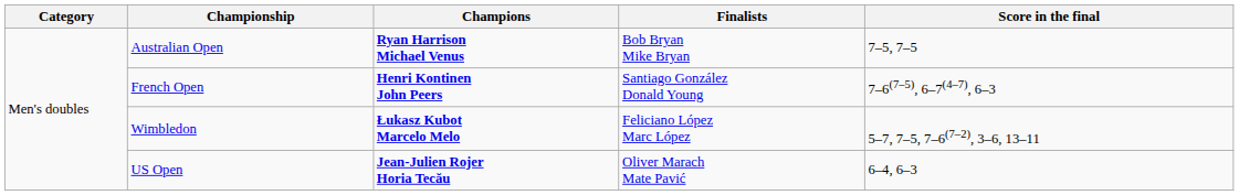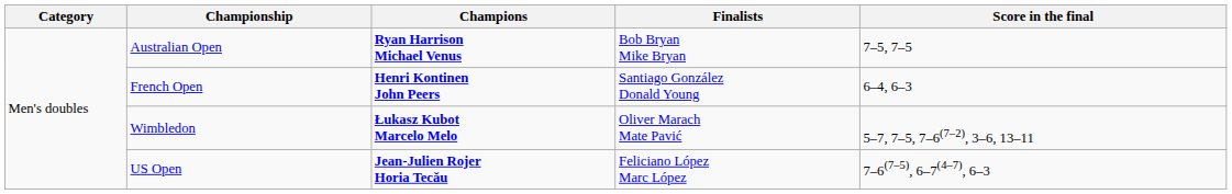French Open | Score in the final: 7–6(7–5), 6–7(4–7), 6–3 -> 6–4, 6–3
Wimbledon | Finalists: Feliciano López Marc López -> Oliver Marach Mate Pavić
US Open | Finalists: Oliver Marach Mate Pavić -> Feliciano López Marc López
US Open | Score in the final: 6–4, 6–3 -> 7–6(7–5), 6–7(4–7), 6–3
